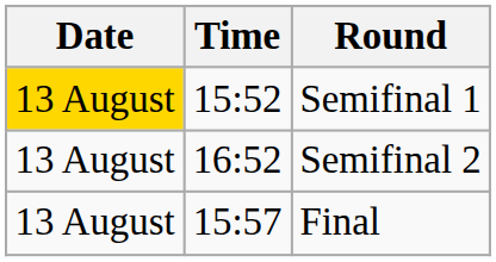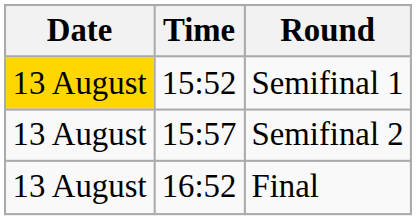Semifinal 2 | Time: 16:52 -> 15:57
Final | Time: 15:57 -> 16:52
